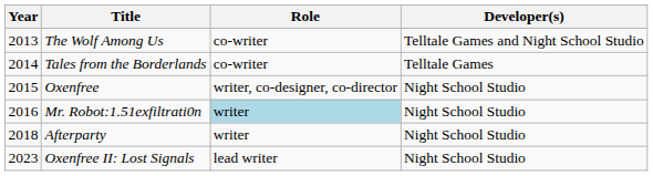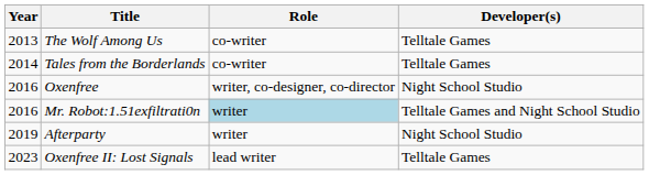The Wolf Among Us | Developer(s): Telltale Games and Night School Studio -> Telltale Games
Oxenfree | Year: 2015 -> 2016
Mr. Robot:1.51exfiltrati0n | Developer(s): Night School Studio -> Telltale Games and Night School Studio
Afterparty | Year: 2018 -> 2019
Oxenfree II: Lost Signals | Developer(s): Night School Studio -> Telltale Games
